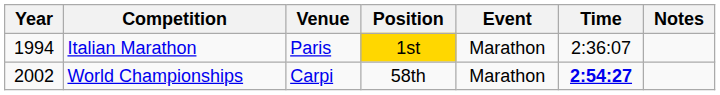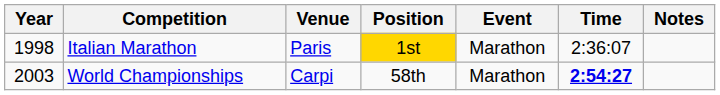Italian Marathon | Year: 1994 -> 1998
World Championships | Year: 2002 -> 2003
